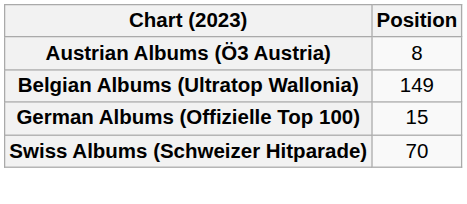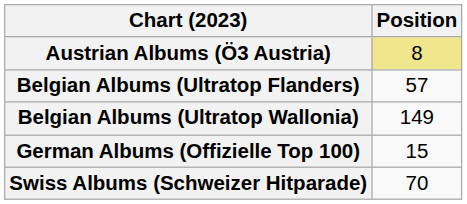Austrian Albums (Ö3 Austria) | Position: no background -> khaki background
+ row: Belgian Albums (Ultratop Flanders) | 57
